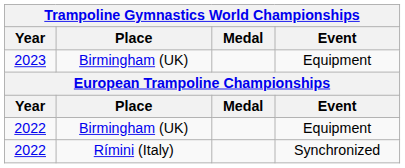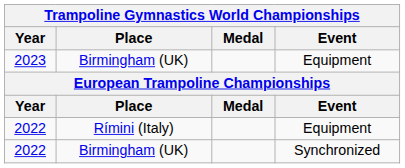2022 / Equipment | Place: Birmingham (UK) -> Rímini (Italy)
2022 / Synchronized | Place: Rímini (Italy) -> Birmingham (UK)
